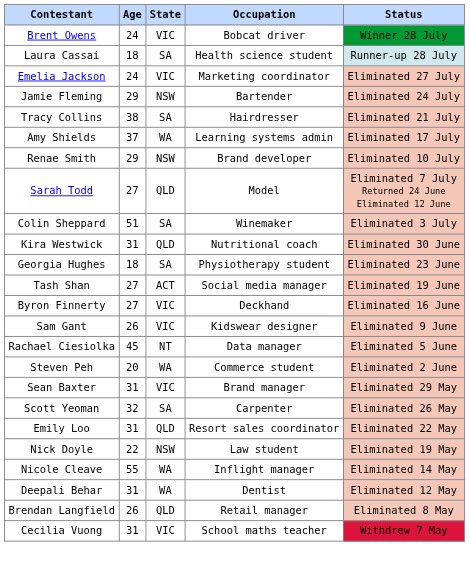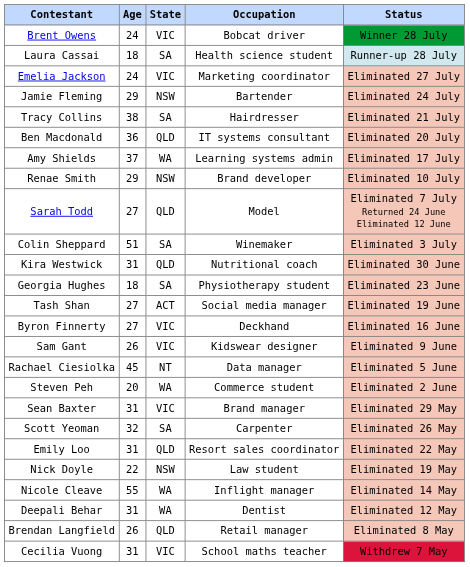+ row: Ben Macdonald | 36 | QLD | IT systems consultant | Eliminated 20 July
